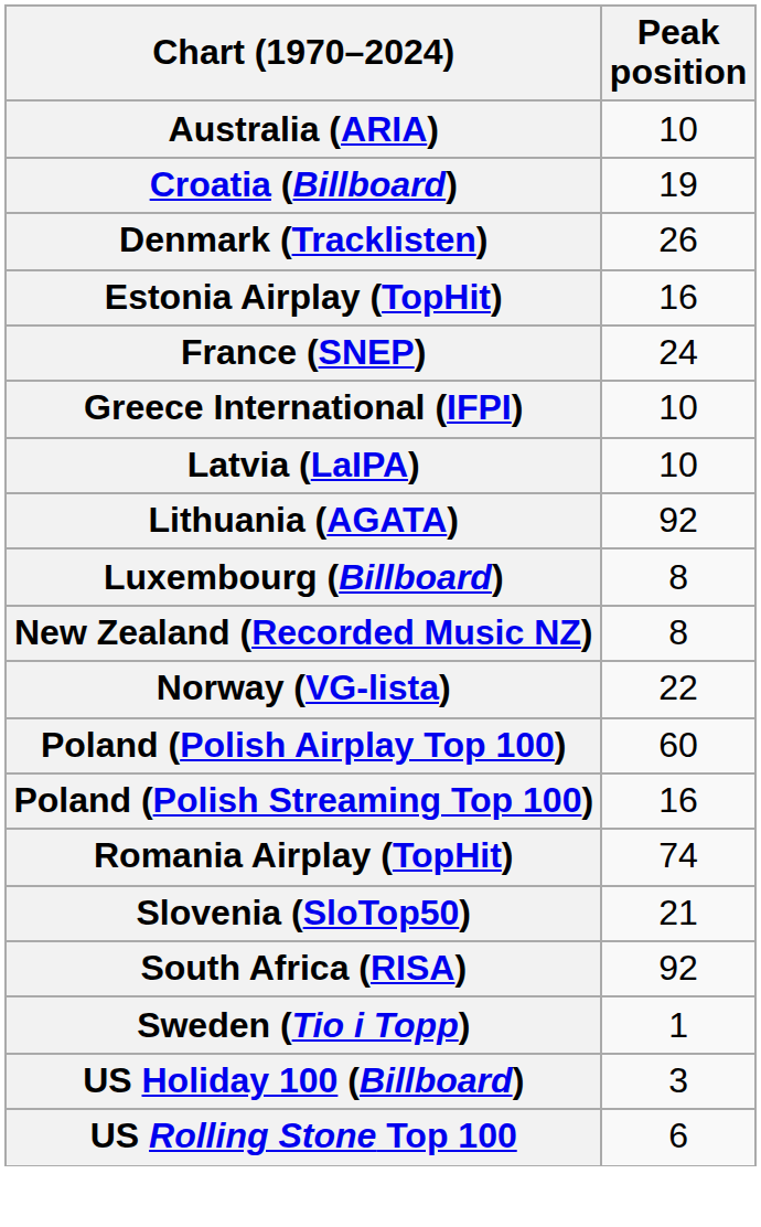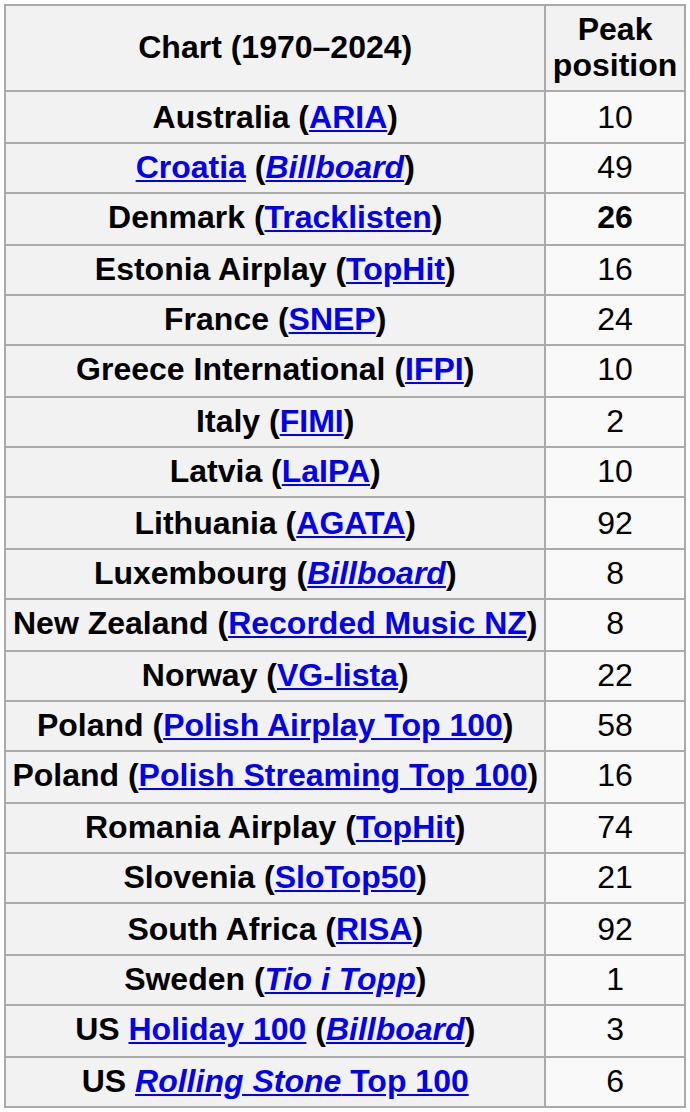Croatia (Billboard) | Peak position: 19 -> 49
Denmark (Tracklisten) | Peak position: normal -> bold
+ row: Italy (FIMI) | 2
Poland (Polish Airplay Top 100) | Peak position: 60 -> 58
